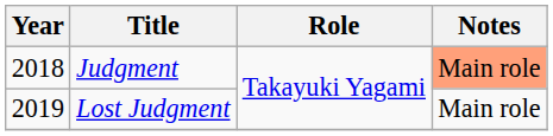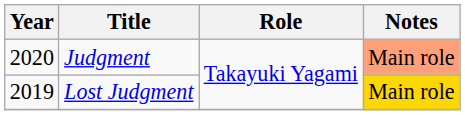Judgment | Year: 2018 -> 2020
Lost Judgment | Notes: no background -> gold background
